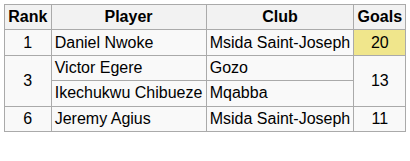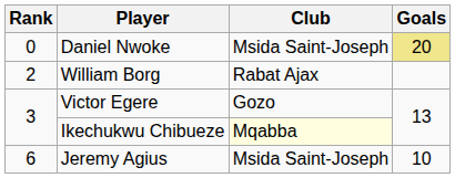Daniel Nwoke | Rank: 1 -> 0
+ row: 2 | William Borg | Rabat Ajax
Ikechukwu Chibueze | Club: no background -> lightyellow background
Jeremy Agius | Goals: 11 -> 10
